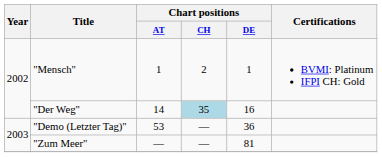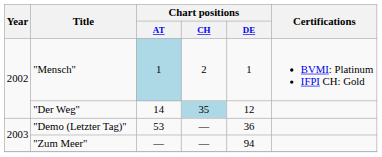"Mensch" | Chart positions / AT: no background -> lightblue background
"Der Weg" | Chart positions / DE: 16 -> 12
"Zum Meer" | Chart positions / DE: 81 -> 94
